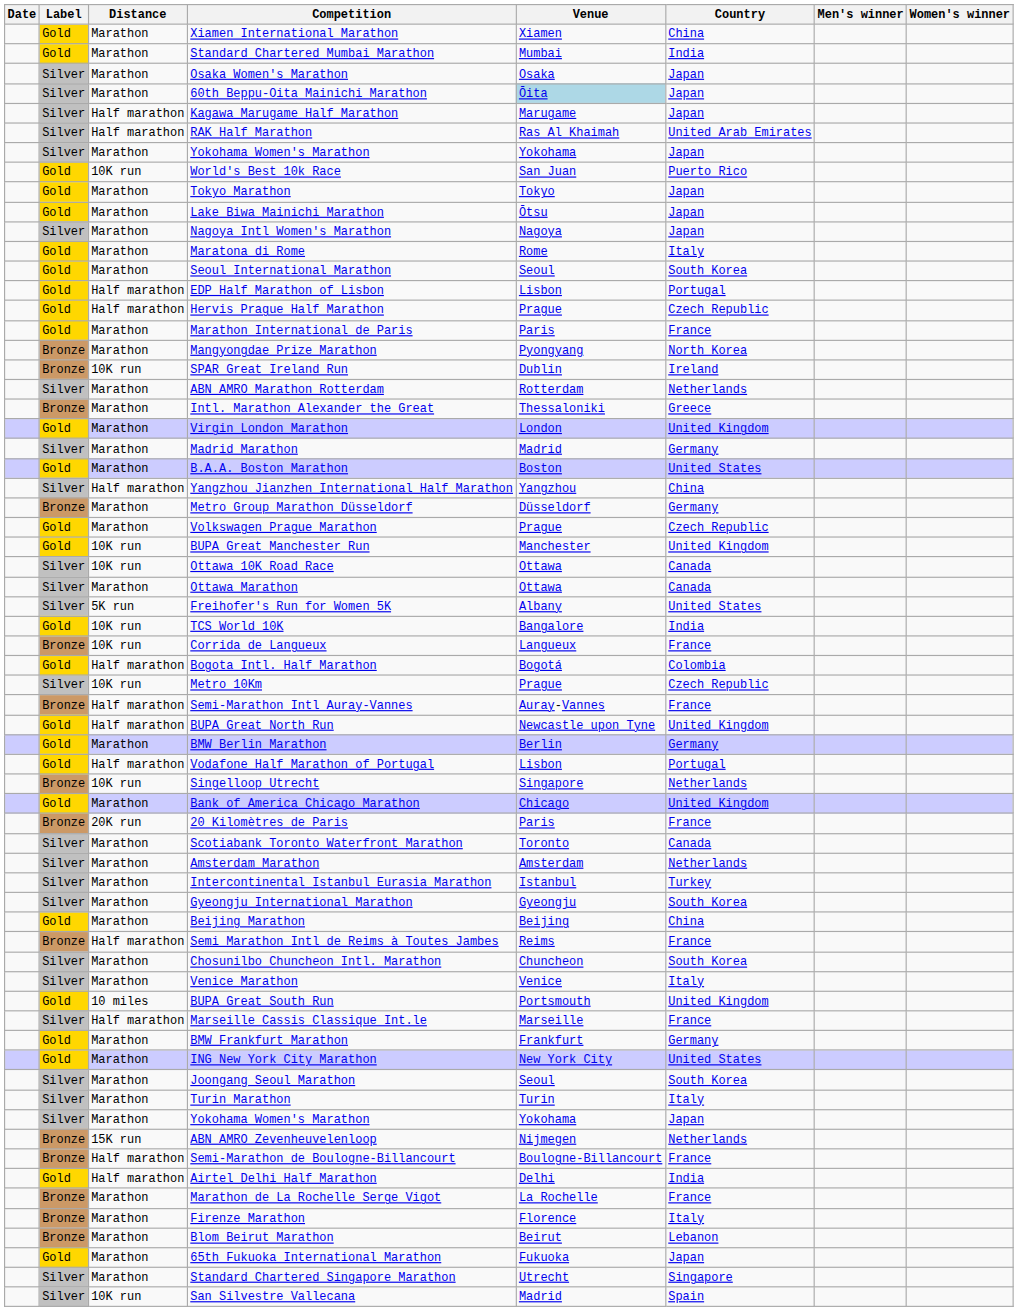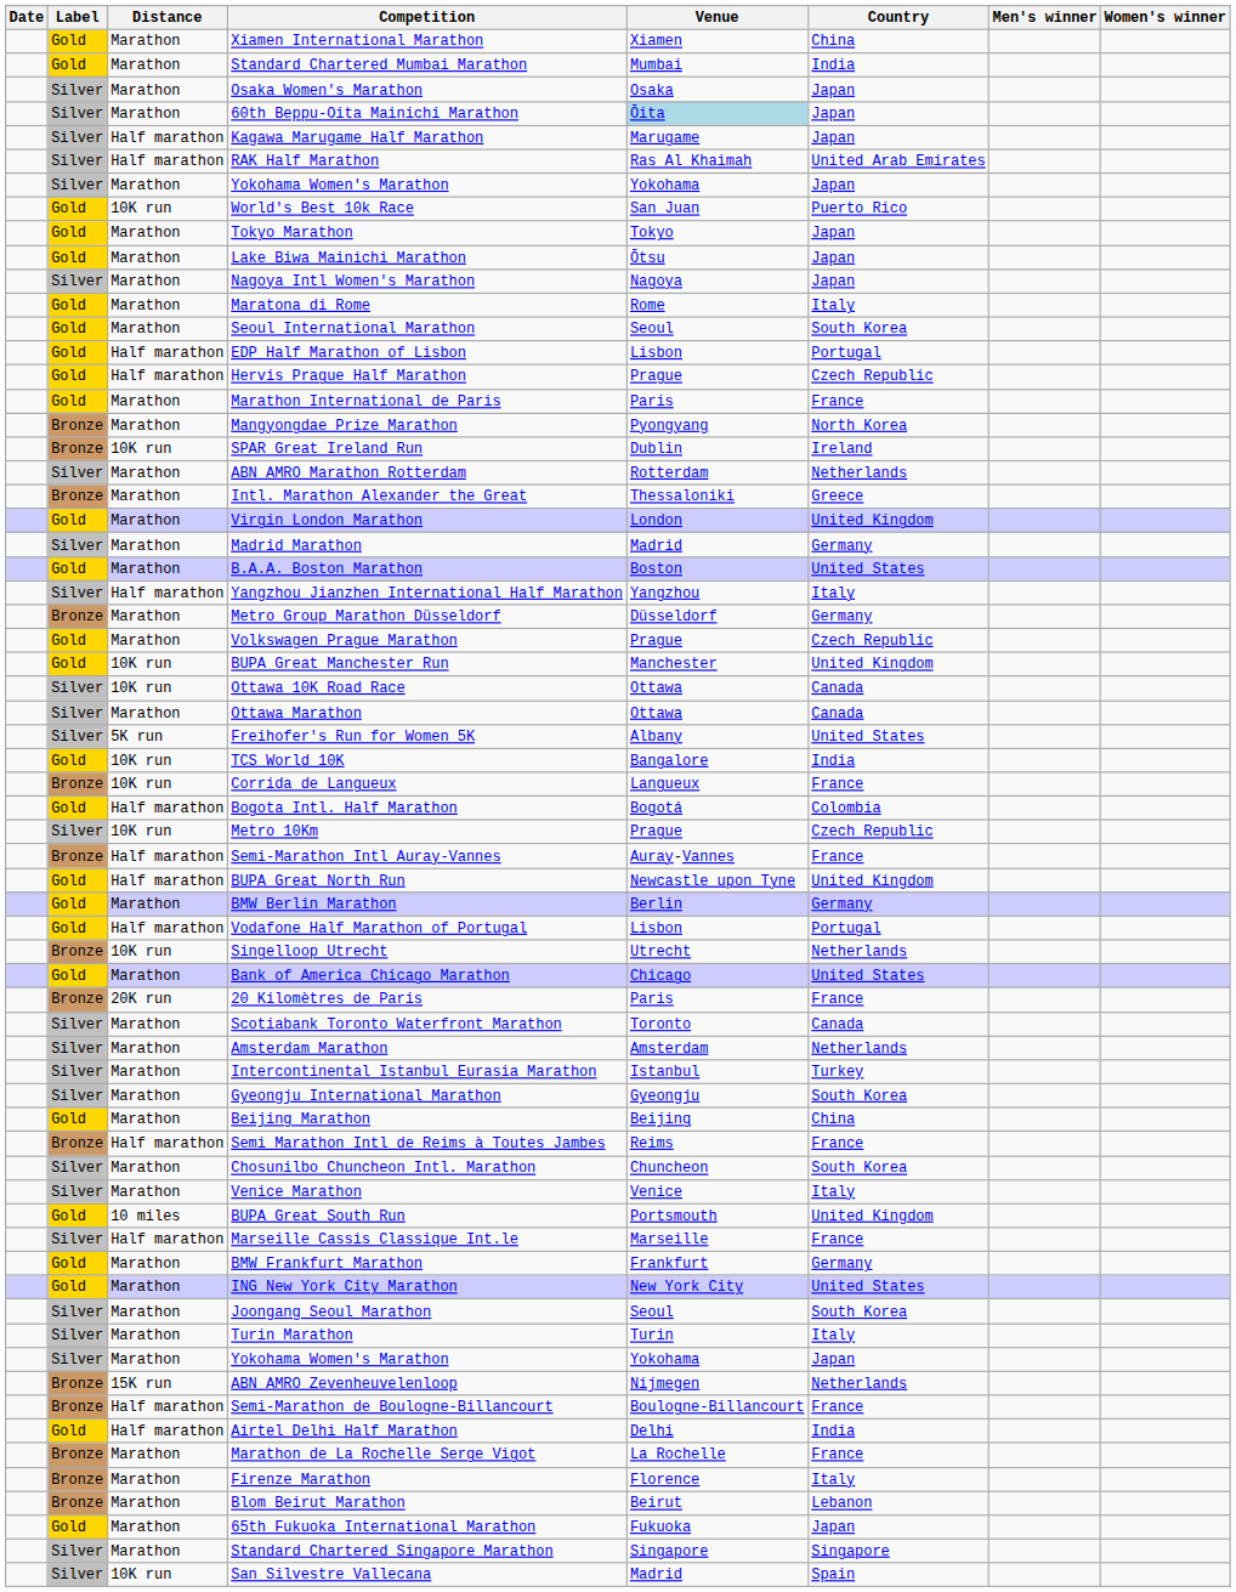Yangzhou Jianzhen International Half Marathon | Country: China -> Italy
Singelloop Utrecht | Venue: Singapore -> Utrecht
Bank of America Chicago Marathon | Country: United Kingdom -> United States
Standard Chartered Singapore Marathon | Venue: Utrecht -> Singapore
